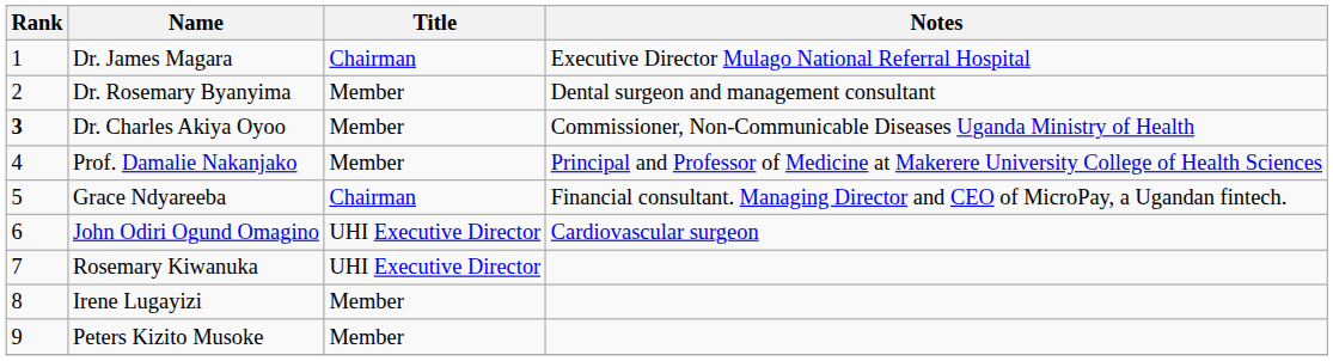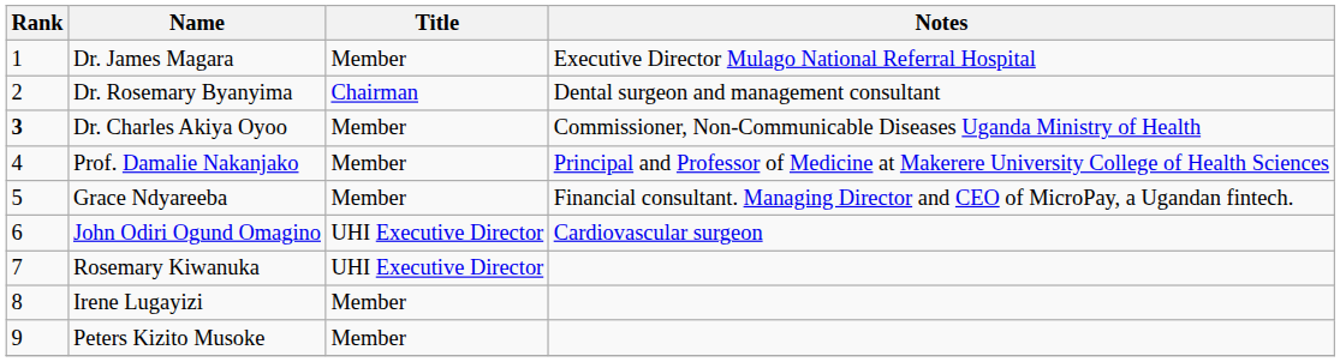Dr. James Magara | Title: Chairman -> Member
Dr. Rosemary Byanyima | Title: Member -> Chairman
Grace Ndyareeba | Title: Chairman -> Member
